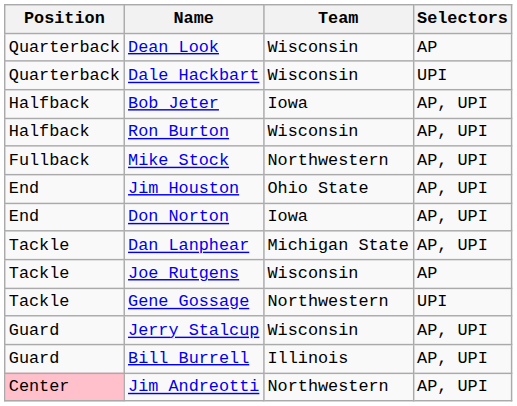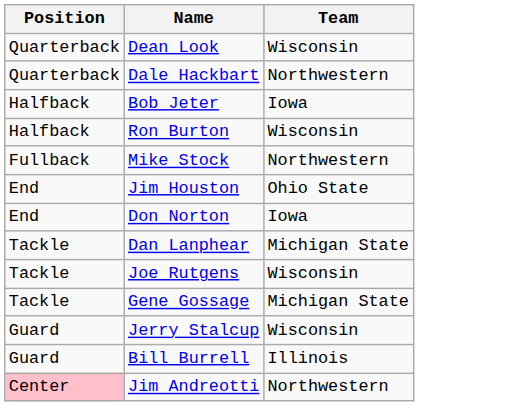- column: Selectors | AP | UPI | AP, UPI | AP, UPI | AP, UPI | AP, UPI | AP, UPI | AP, UPI | AP | UPI | AP, UPI | AP, UPI | AP, UPI
Dale Hackbart | Team: Wisconsin -> Northwestern
Gene Gossage | Team: Northwestern -> Michigan State
